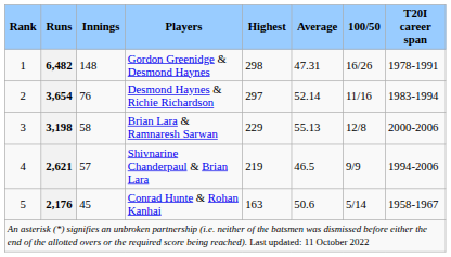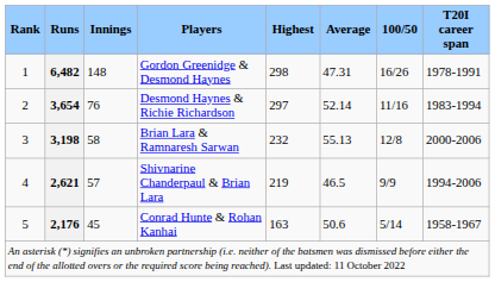Brian Lara & Ramnaresh Sarwan | Highest: 229 -> 232
